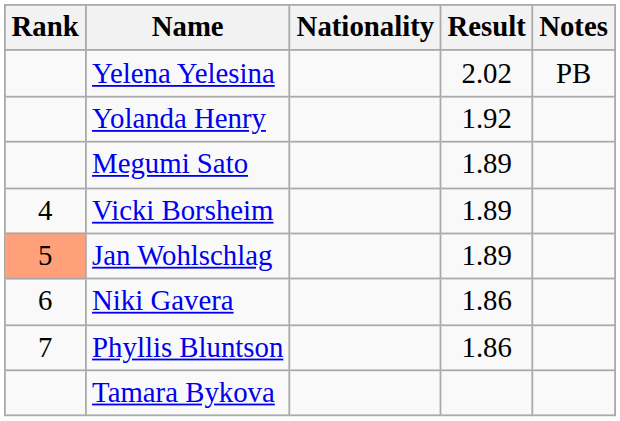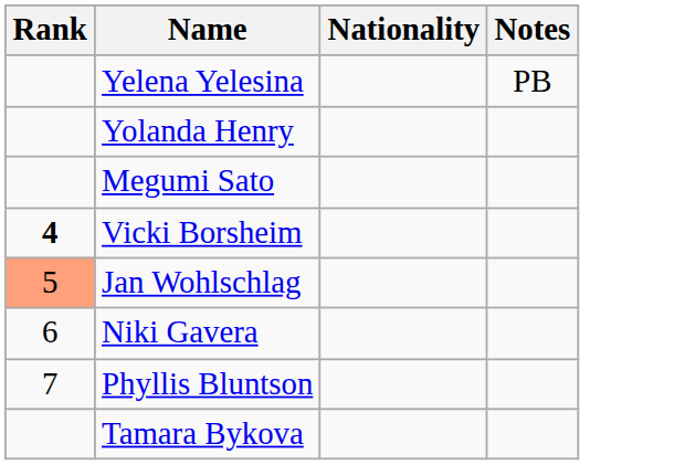- column: Result | 2.02 | 1.92 | 1.89 | 1.89 | 1.89 | 1.86 | 1.86
Vicki Borsheim | Rank: normal -> bold
